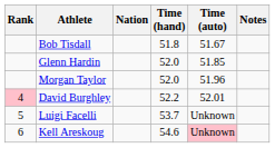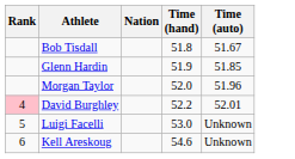- column: Notes
Glenn Hardin | Time (hand): 52.0 -> 51.9
Luigi Facelli | Time (hand): 53.7 -> 53.0
Kell Areskoug | Time (auto): pink background -> no background
